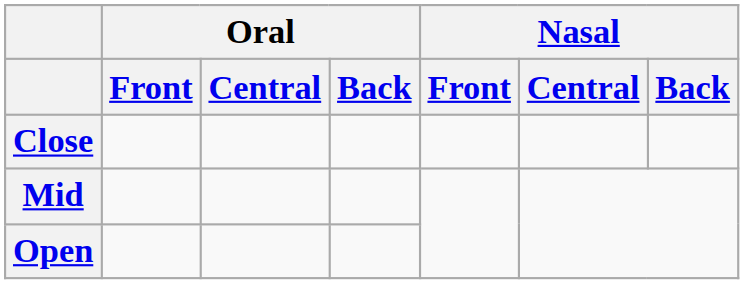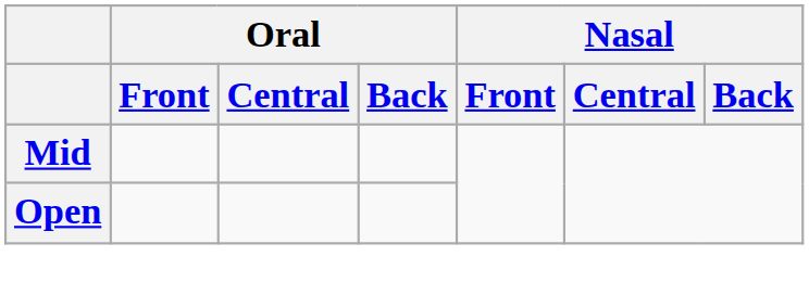- row: Close
